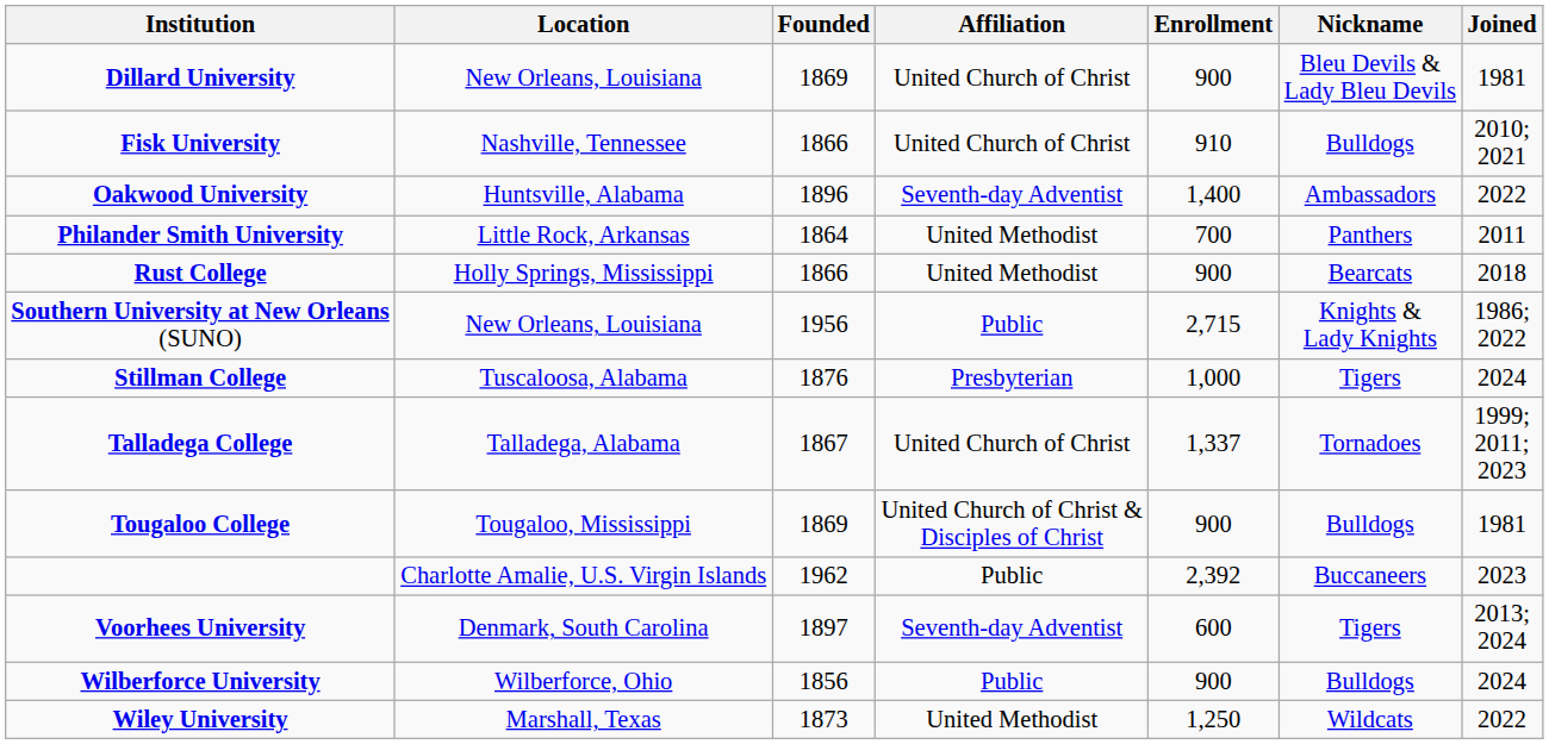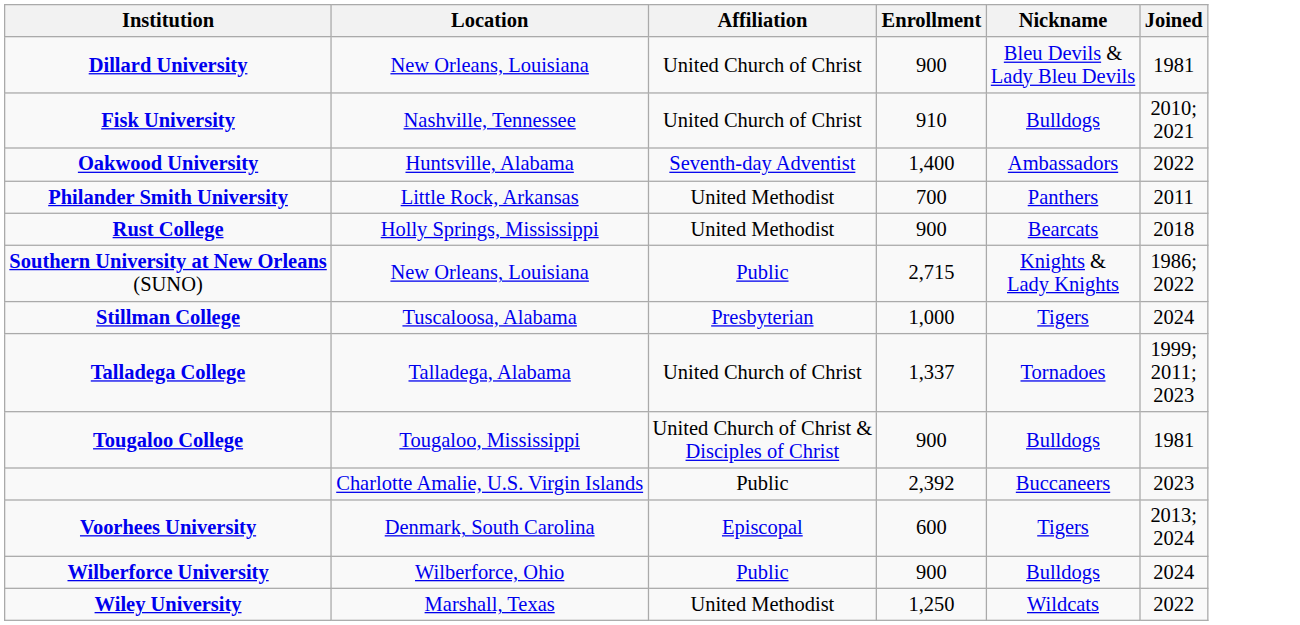- column: Founded | 1869 | 1866 | 1896 | 1864 | 1866 | 1956 | 1876 | 1867 | 1869 | 1962 | 1897 | 1856 | 1873
Voorhees University | Affiliation: Seventh-day Adventist -> Episcopal
